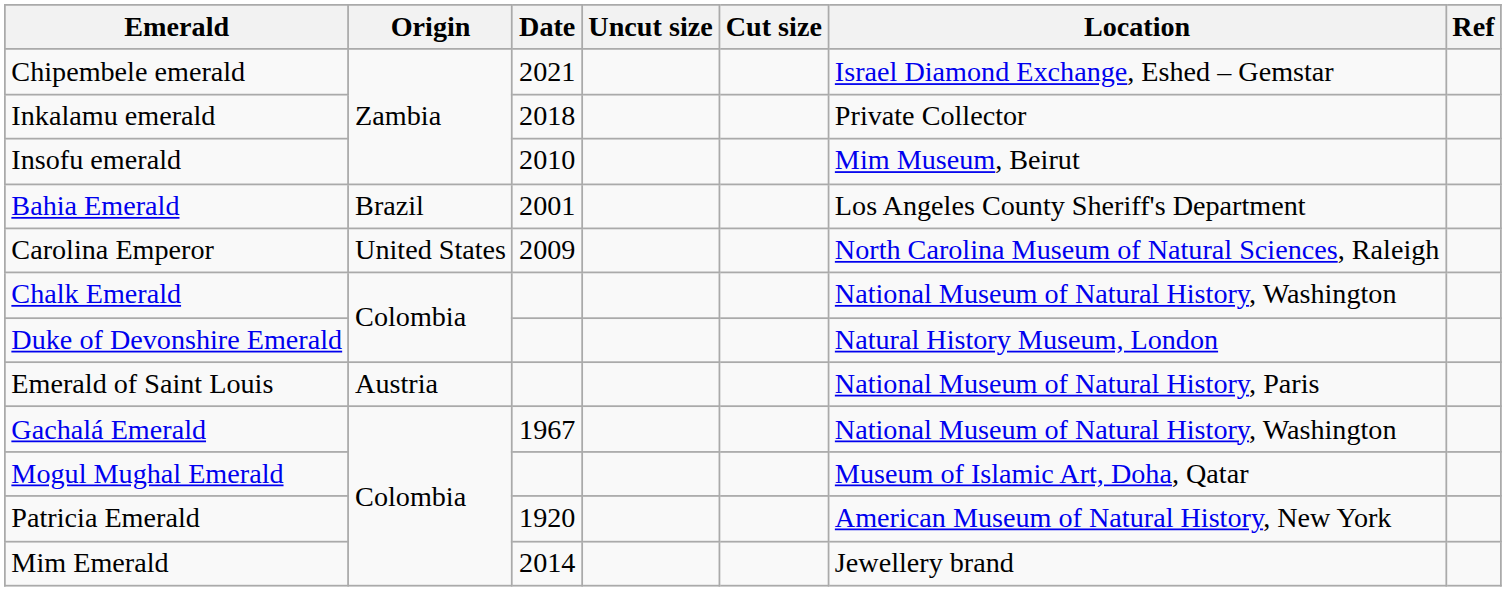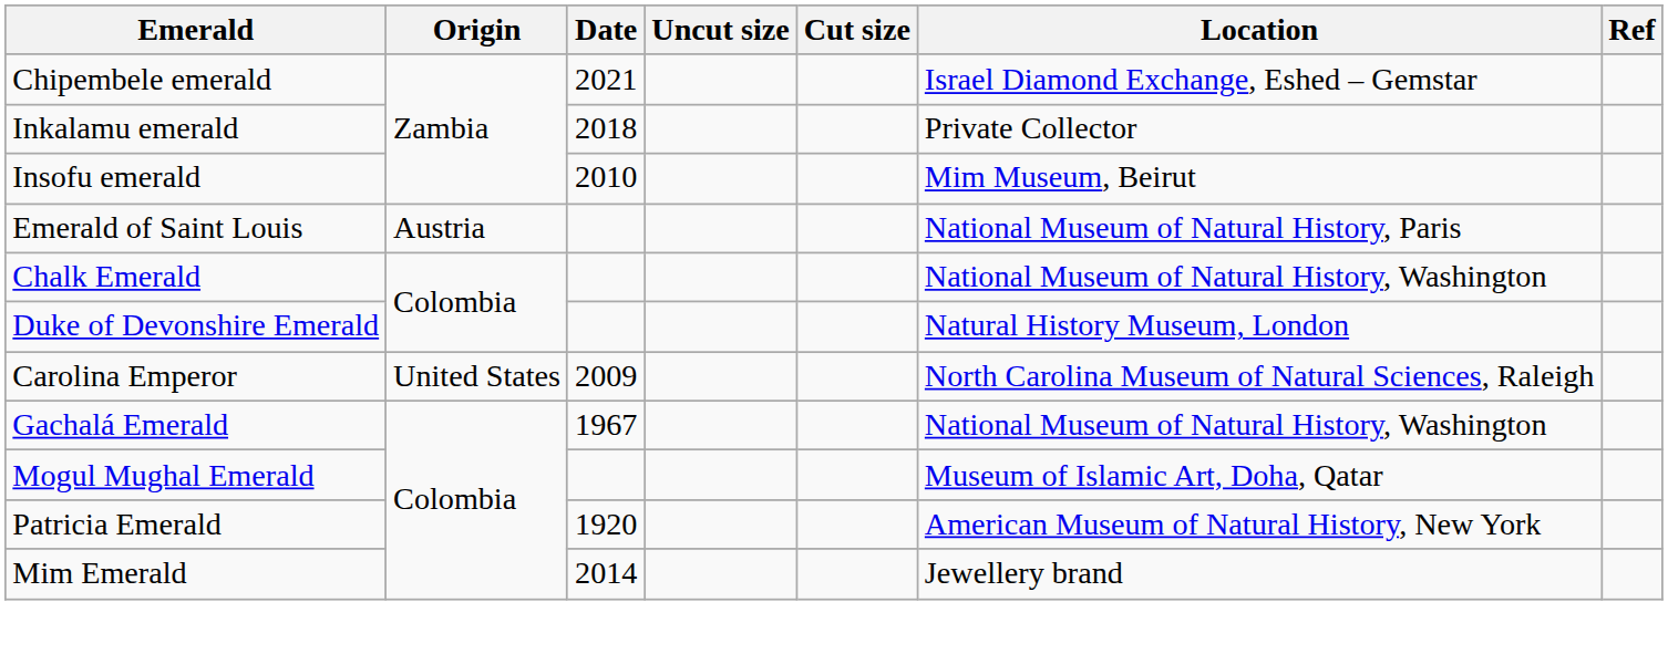- row: Bahia Emerald | Brazil | 2001 | Los Angeles County Sheriff's Department
rows swapped: Carolina Emperor <-> Emerald of Saint Louis
